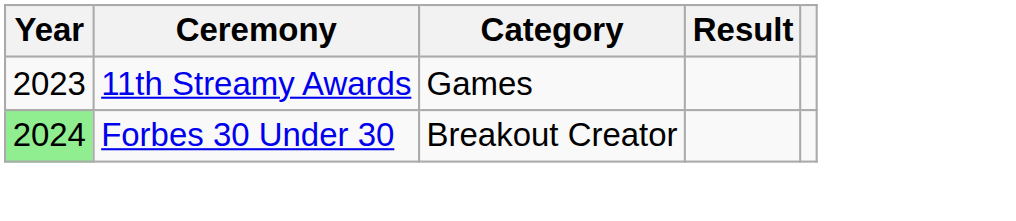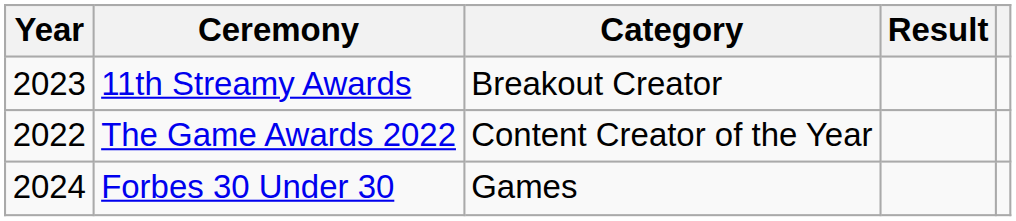11th Streamy Awards | Category: Games -> Breakout Creator
+ row: 2022 | The Game Awards 2022 | Content Creator of the Year
Forbes 30 Under 30 | Year: lightgreen background -> no background
Forbes 30 Under 30 | Category: Breakout Creator -> Games
